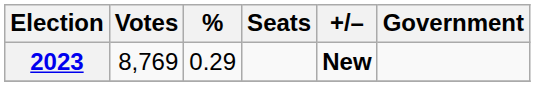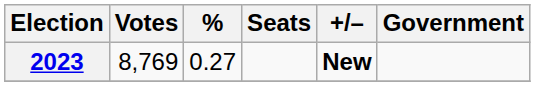2023 | %: 0.29 -> 0.27
